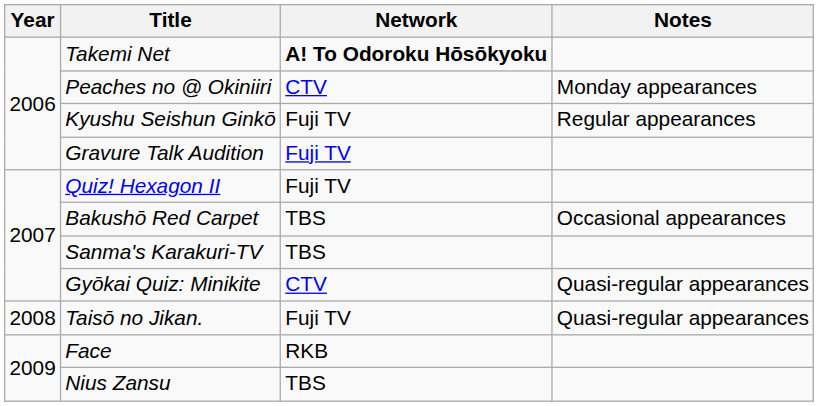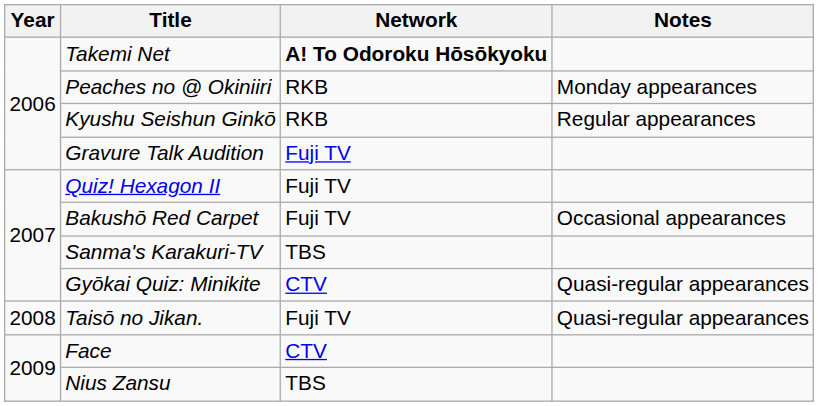Peaches no @ Okiniiri | Network: CTV -> RKB
Kyushu Seishun Ginkō | Network: Fuji TV -> RKB
Bakushō Red Carpet | Network: TBS -> Fuji TV
Face | Network: RKB -> CTV
